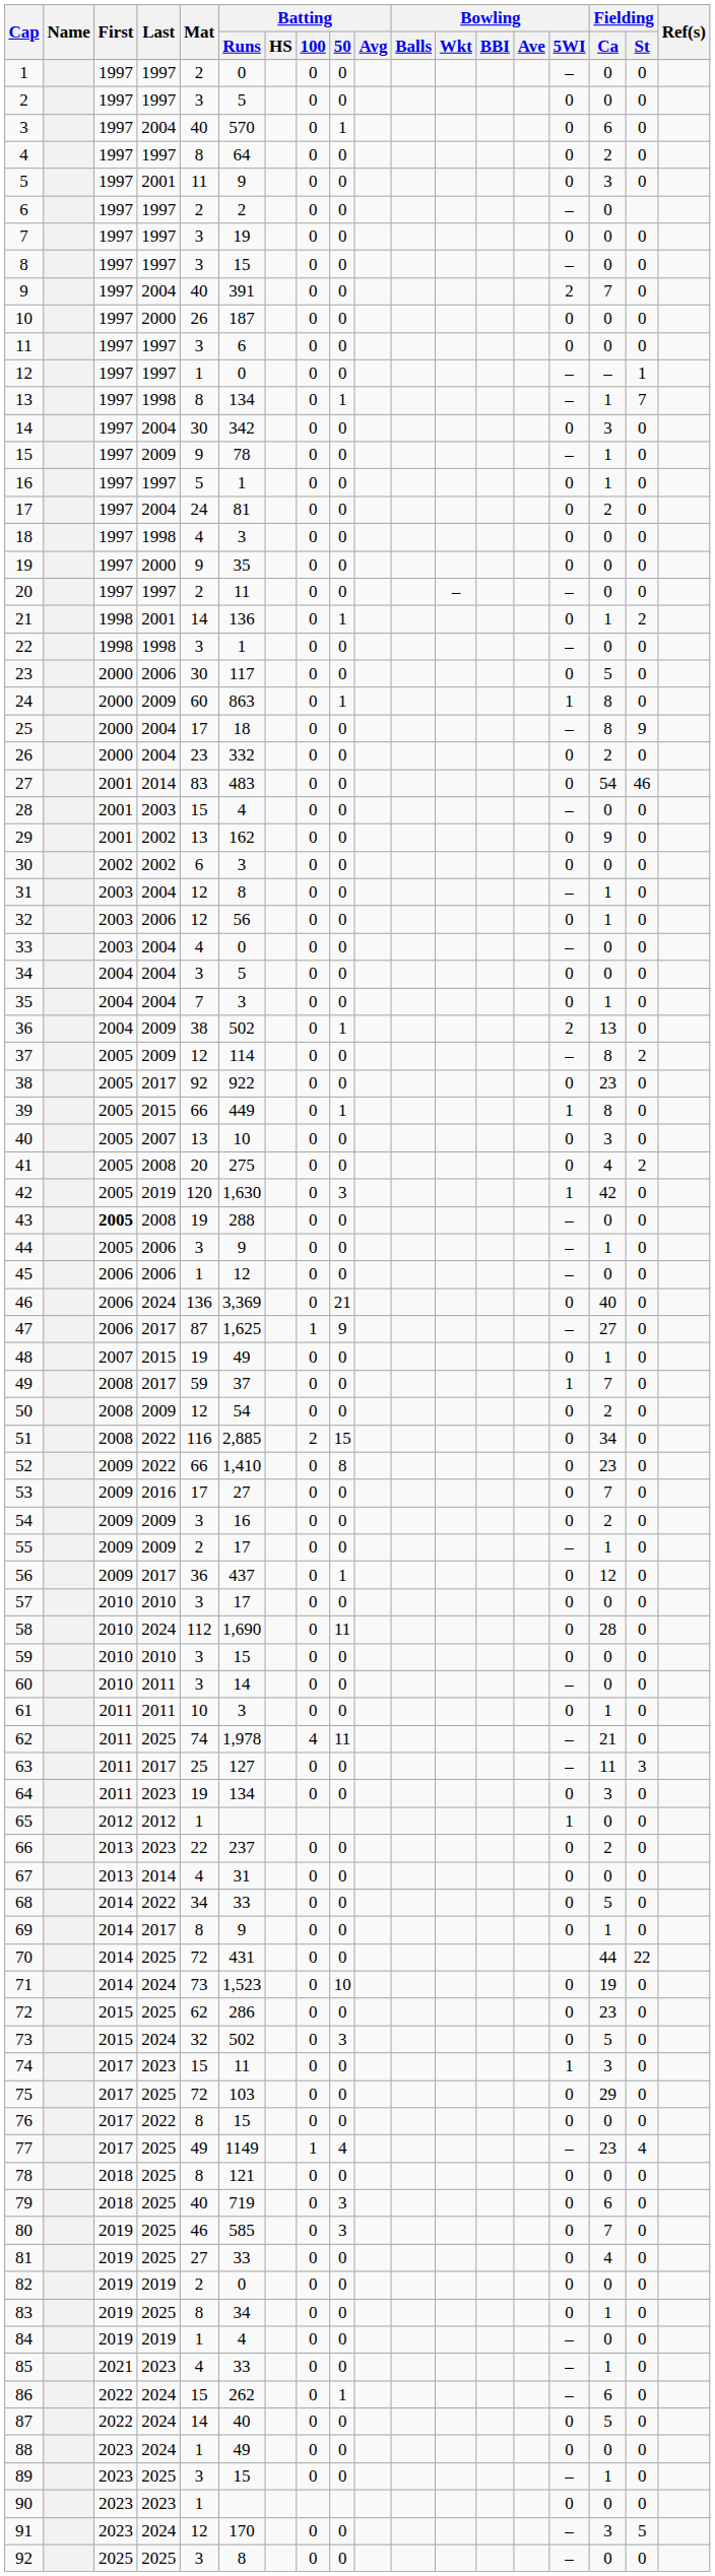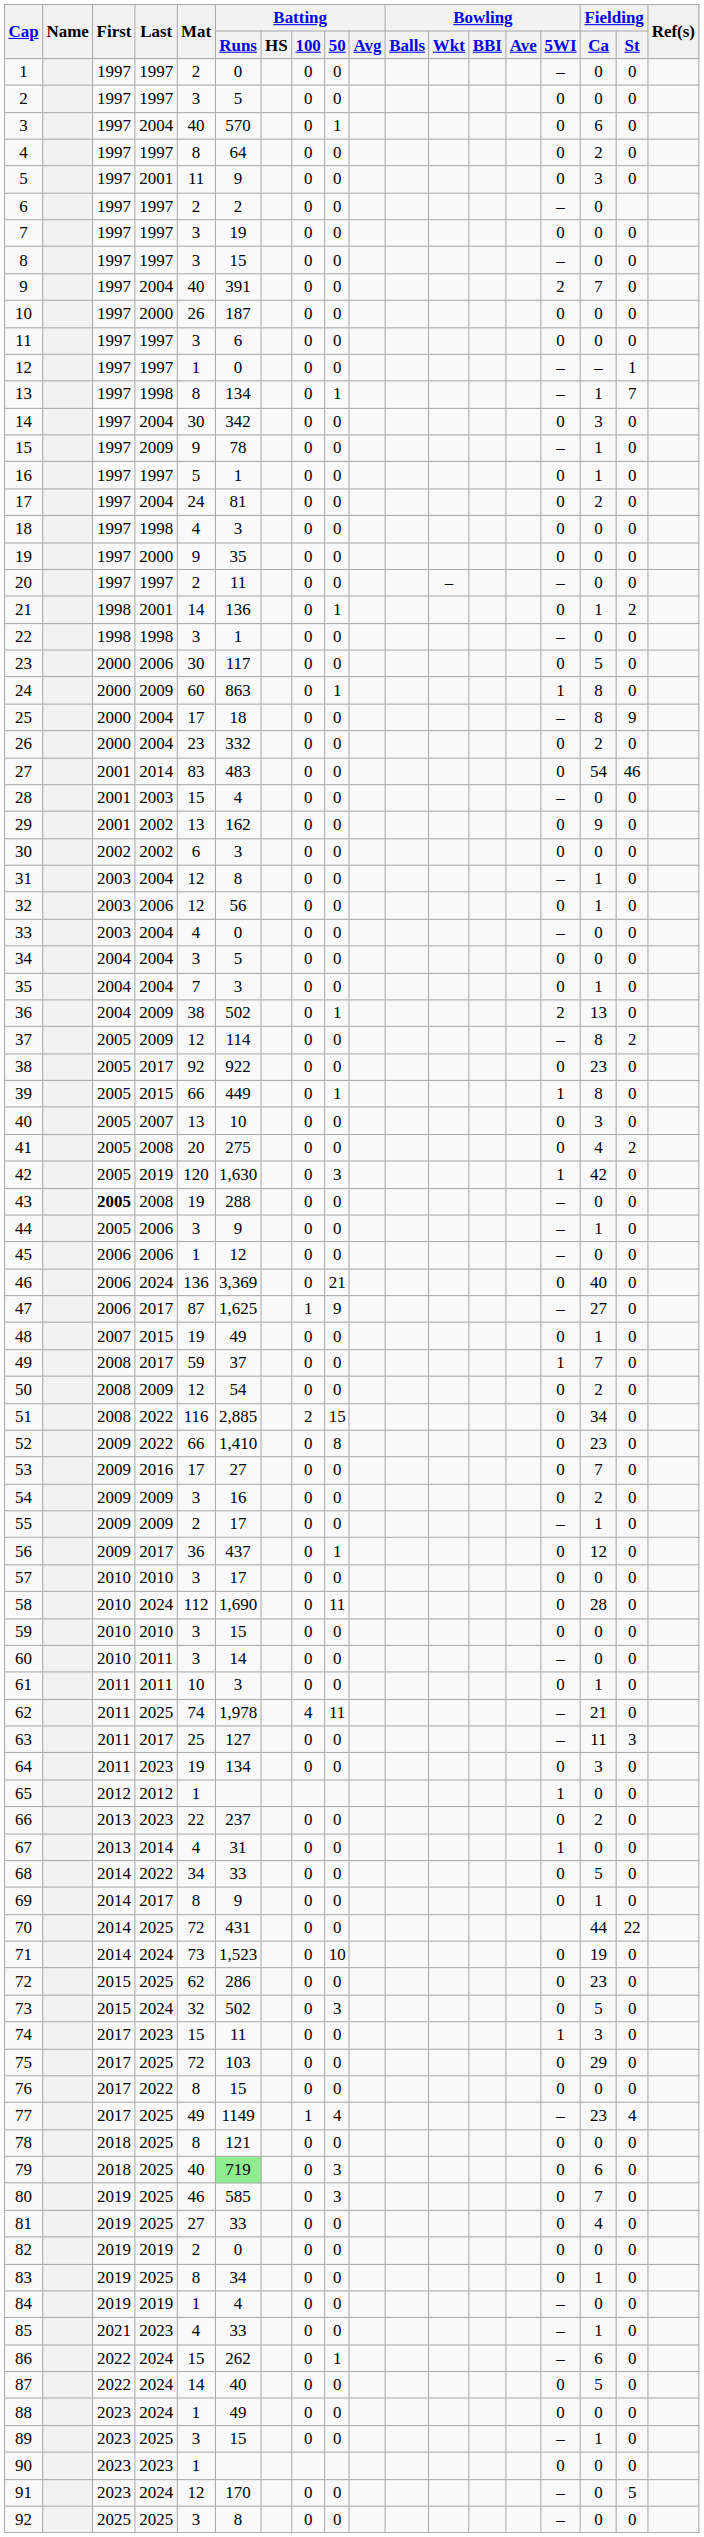67 | Bowling / 5WI: 0 -> 1
79 | Batting / Runs: no background -> lightgreen background
91 | Fielding / Ca: 3 -> 0
